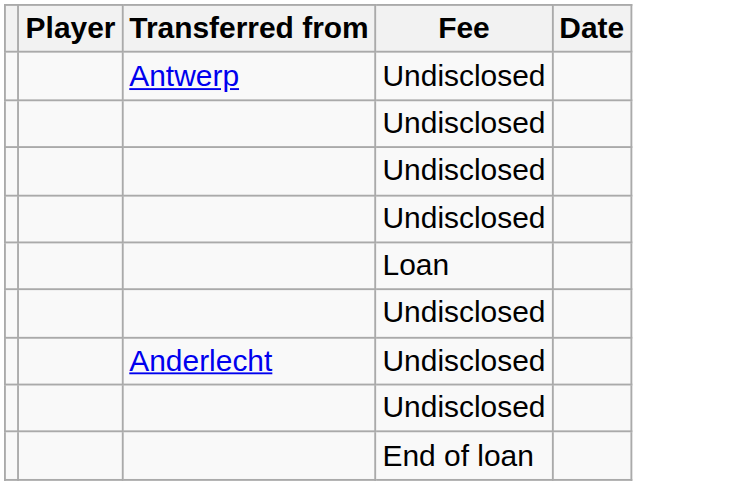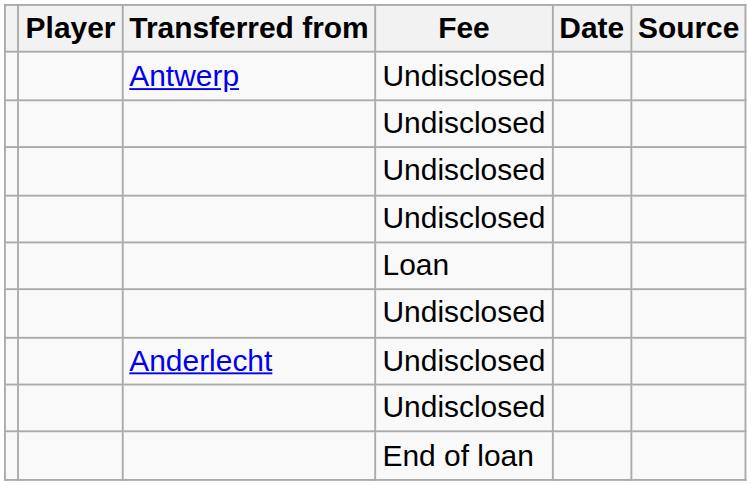+ column: Source
